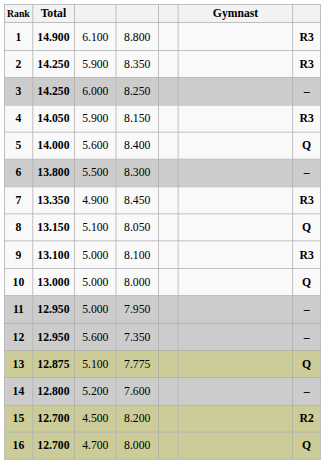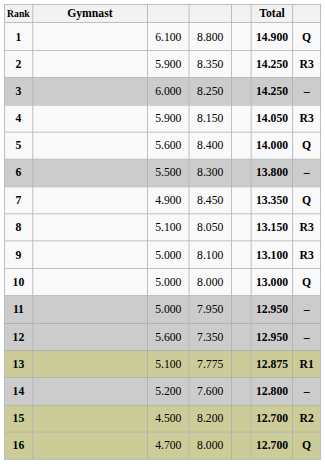columns swapped: Gymnast <-> Total
1 | column 7: R3 -> Q
7 | column 7: R3 -> Q
8 | column 7: Q -> R3
13 | column 7: Q -> R1
